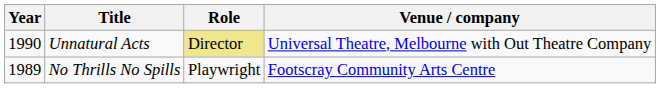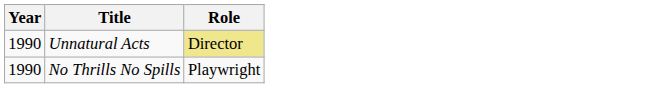- column: Venue / company | Universal Theatre, Melbourne with Out Theatre Company | Footscray Community Arts Centre
No Thrills No Spills | Year: 1989 -> 1990
